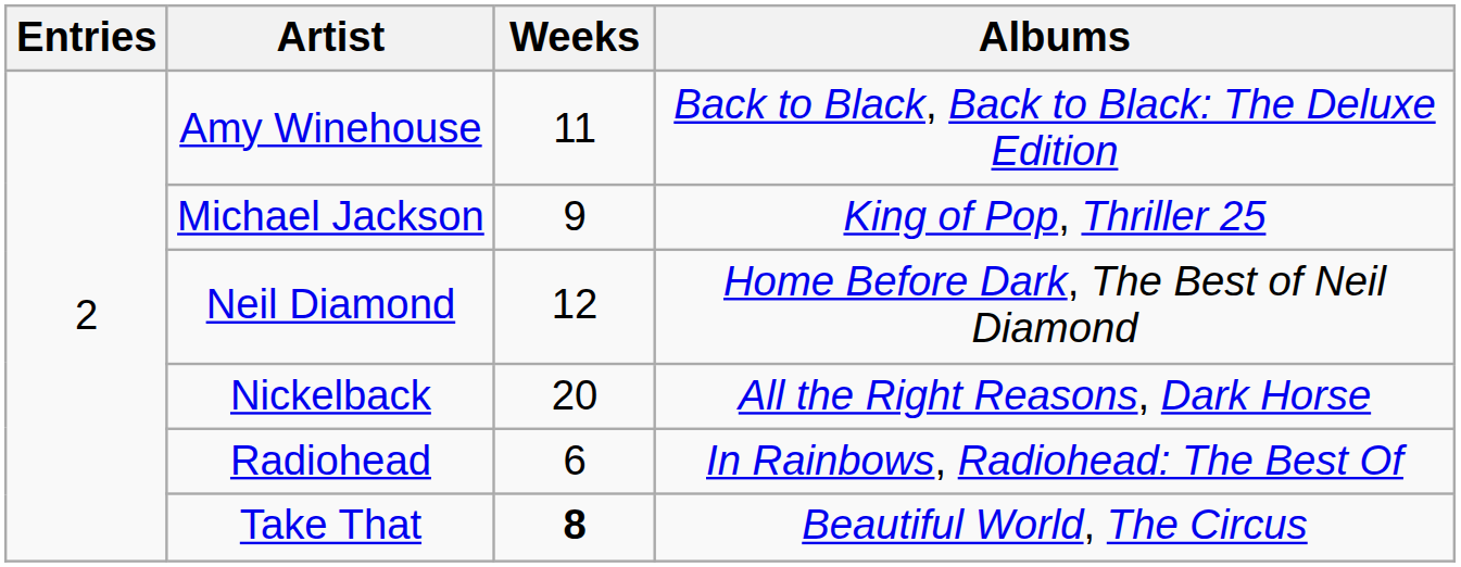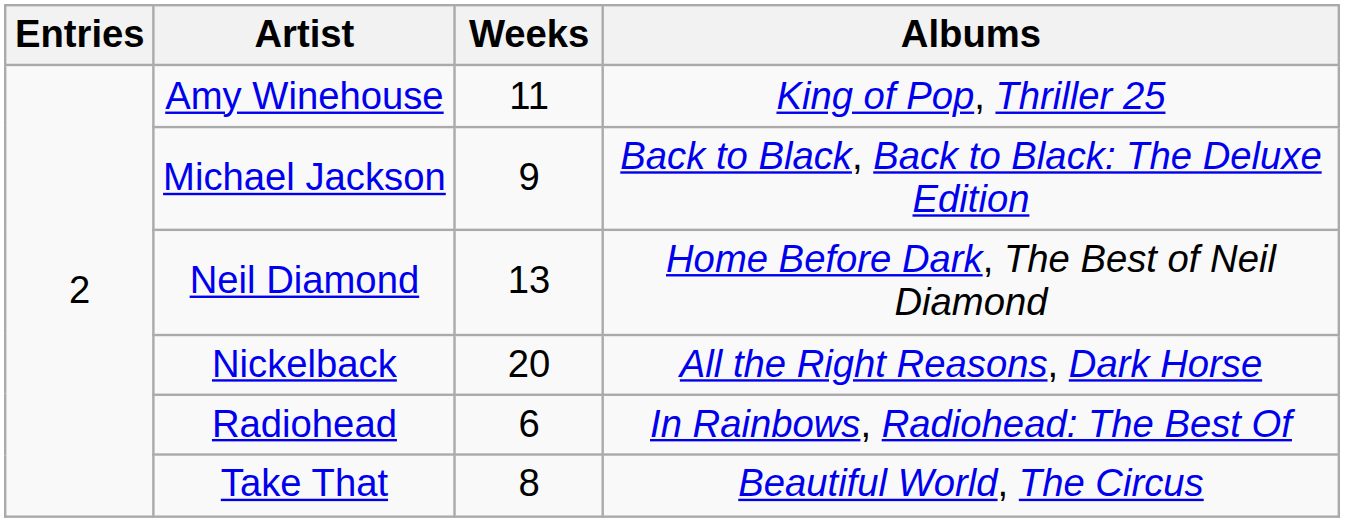Amy Winehouse | Albums: Back to Black, Back to Black: The Deluxe Edition -> King of Pop, Thriller 25
Michael Jackson | Albums: King of Pop, Thriller 25 -> Back to Black, Back to Black: The Deluxe Edition
Neil Diamond | Weeks: 12 -> 13
Take That | Weeks: bold -> normal
